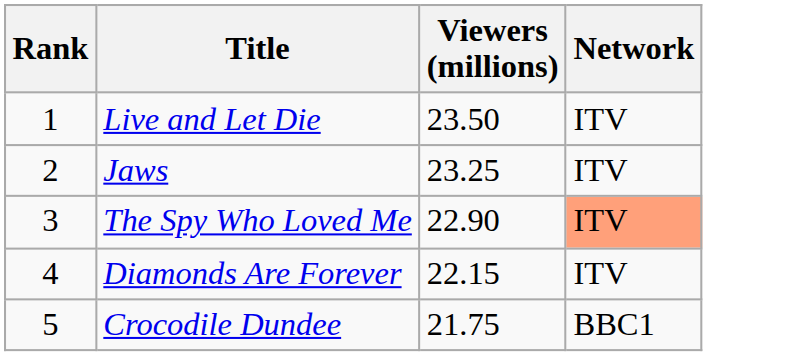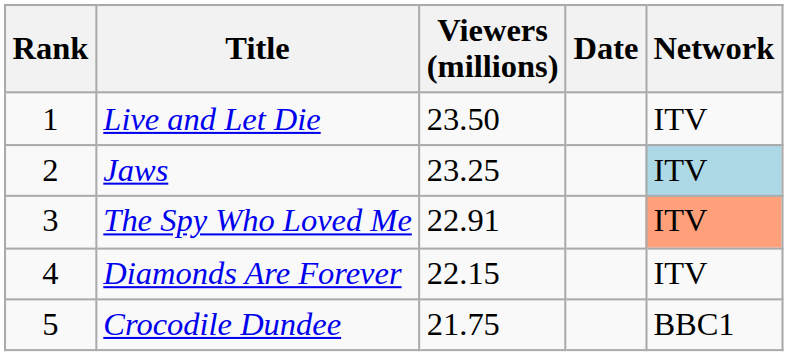+ column: Date
Jaws | Network: no background -> lightblue background
The Spy Who Loved Me | Viewers (millions): 22.90 -> 22.91
